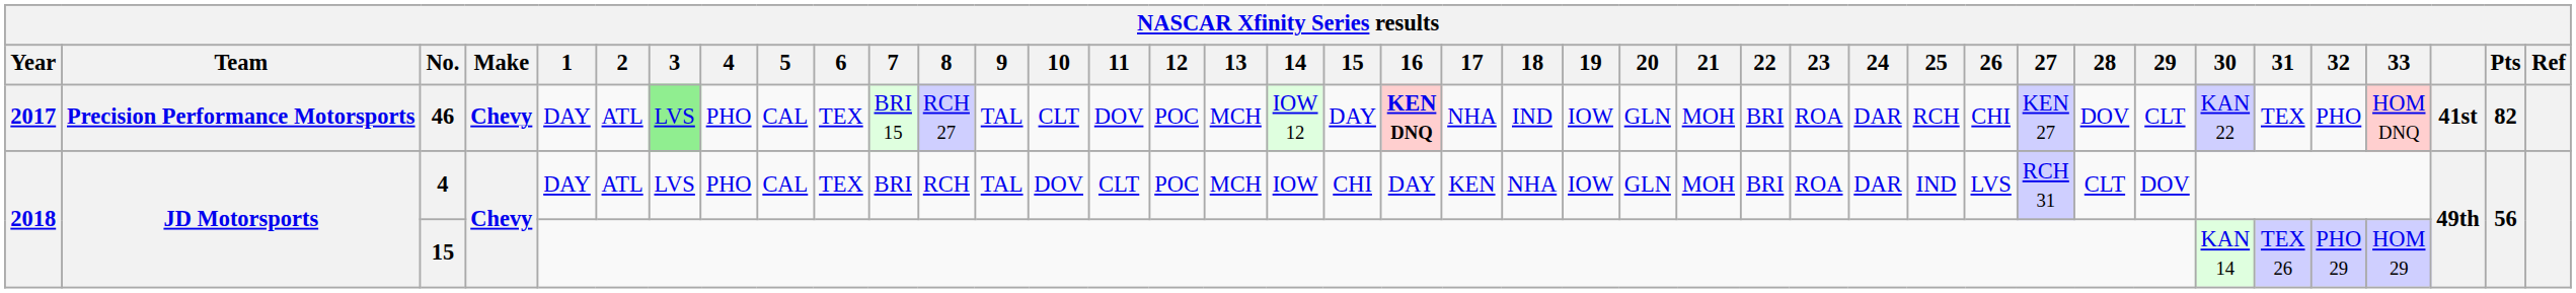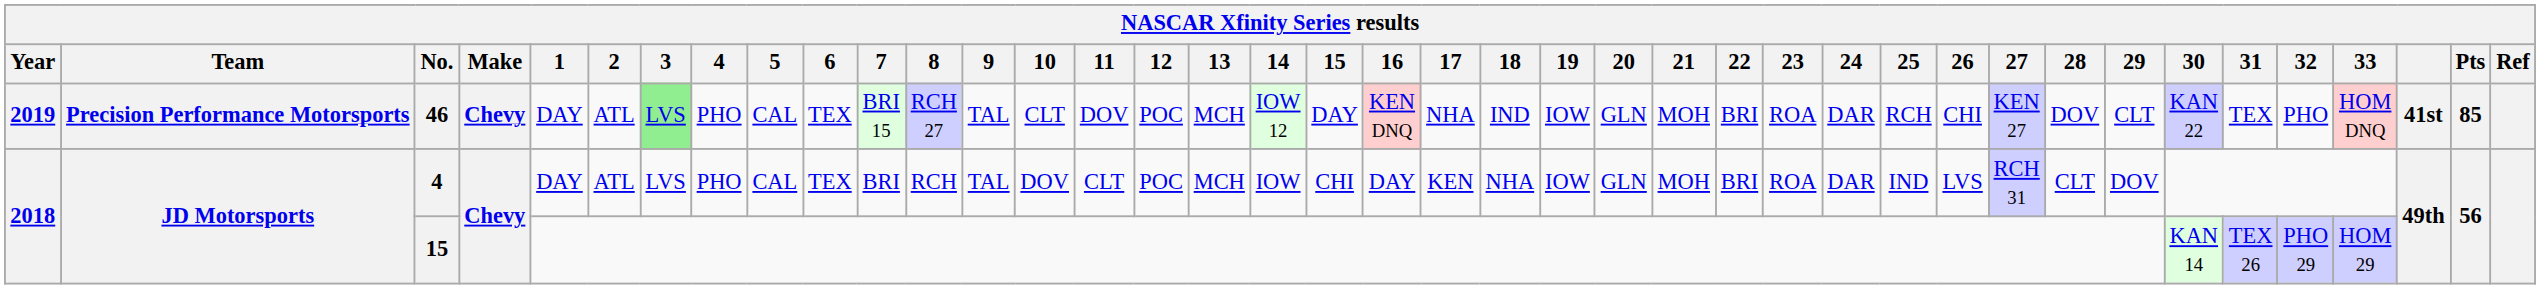46 | Year: 2017 -> 2019
46 | 16: bold -> normal
46 | Pts: 82 -> 85
